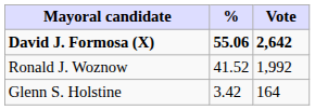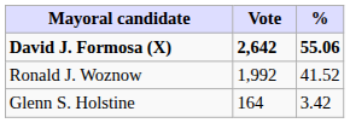columns swapped: Vote <-> %
